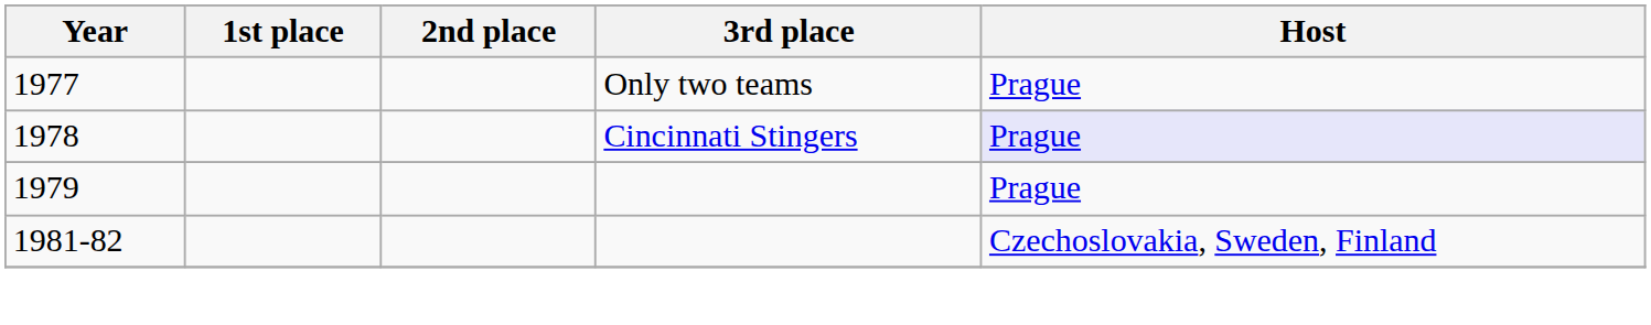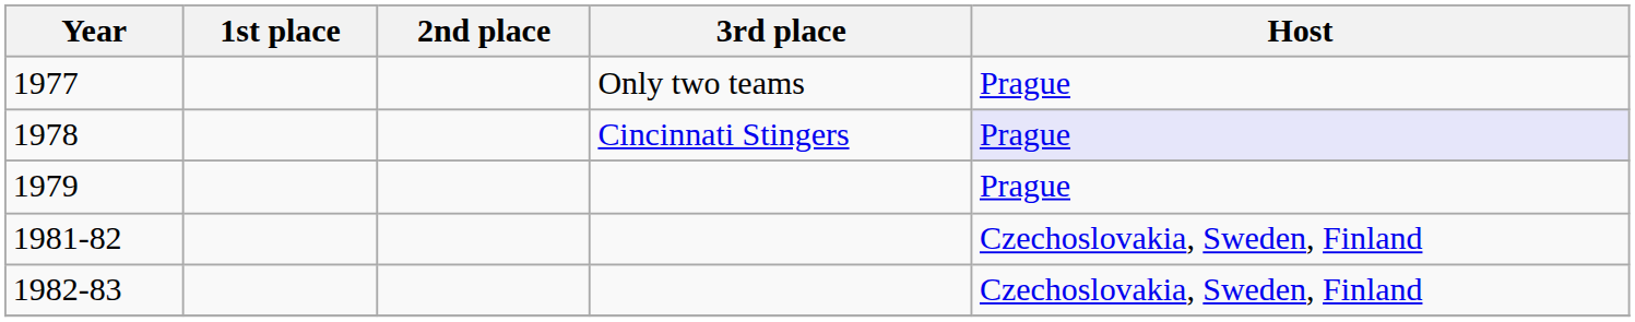+ row: 1982-83 | Czechoslovakia, Sweden, Finland
